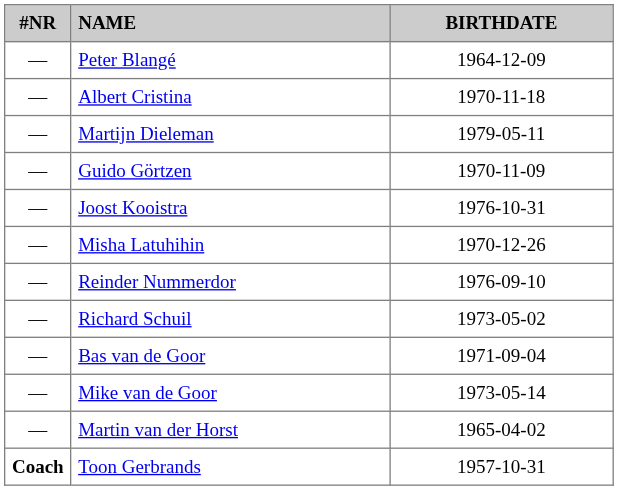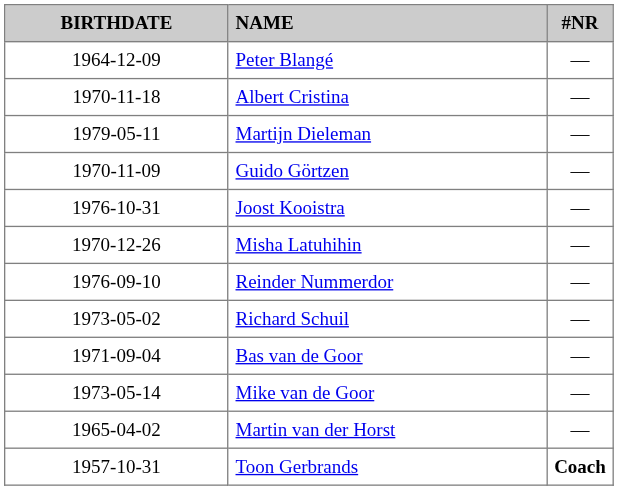columns swapped: #NR <-> BIRTHDATE
